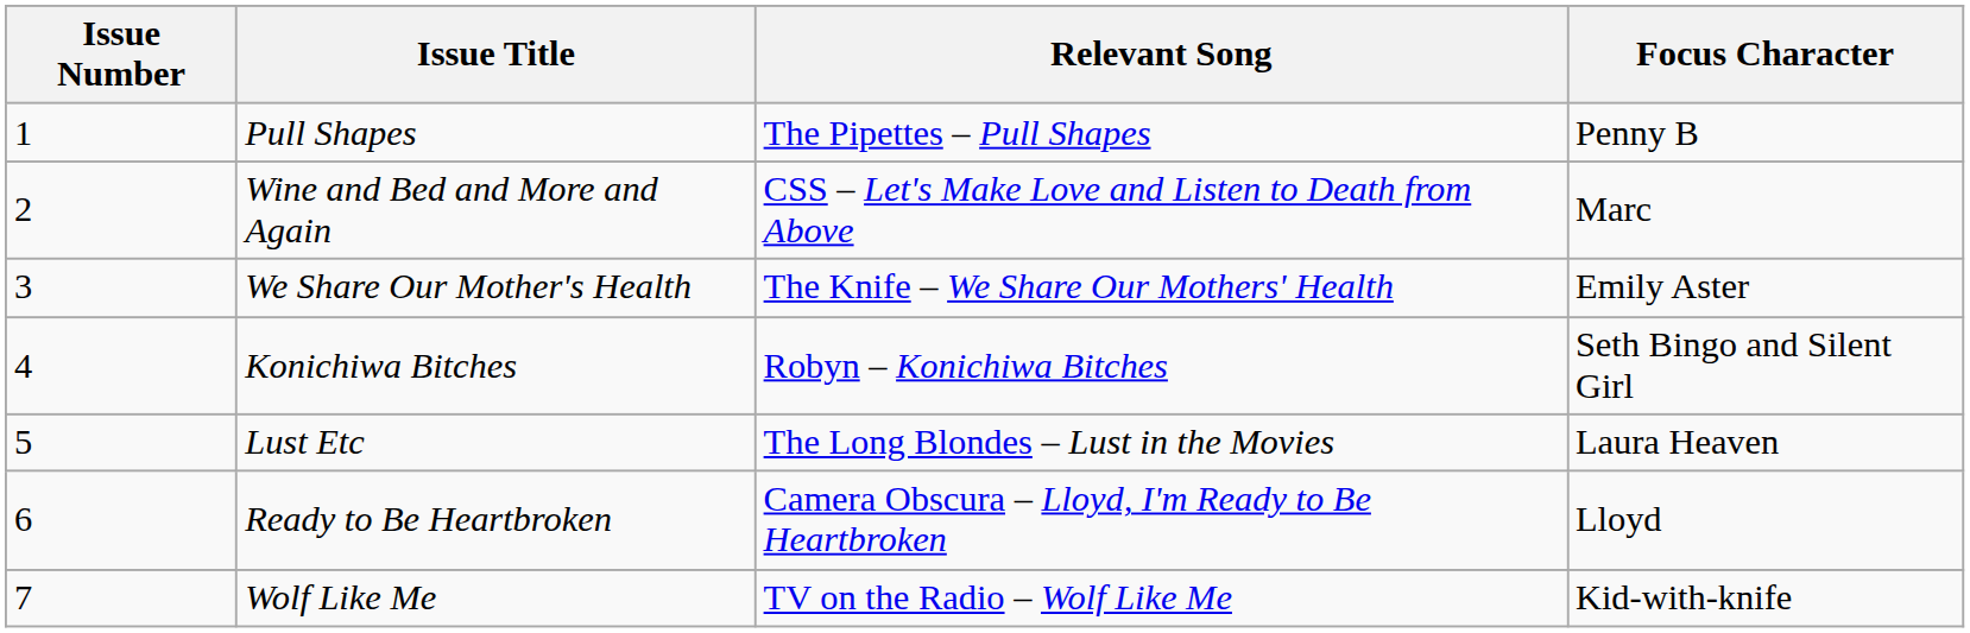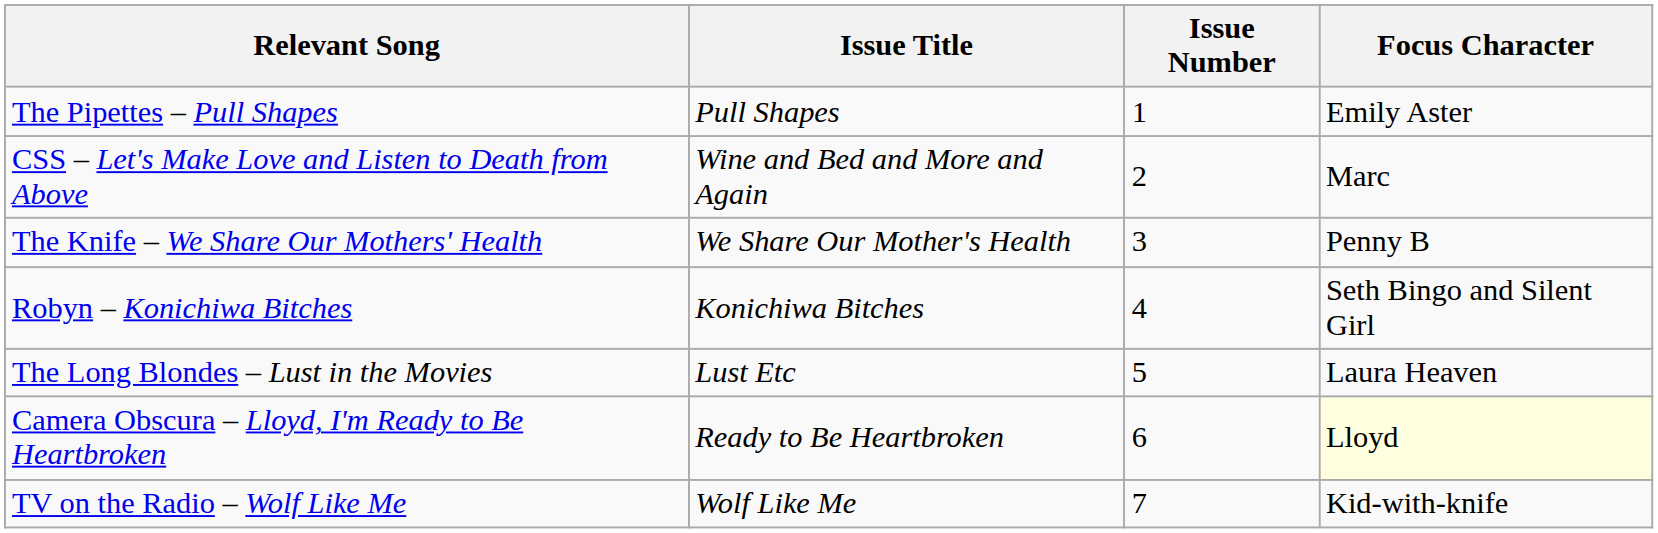columns swapped: Issue Number <-> Relevant Song
Pull Shapes | Focus Character: Penny B -> Emily Aster
We Share Our Mother's Health | Focus Character: Emily Aster -> Penny B
Ready to Be Heartbroken | Focus Character: no background -> lightyellow background
